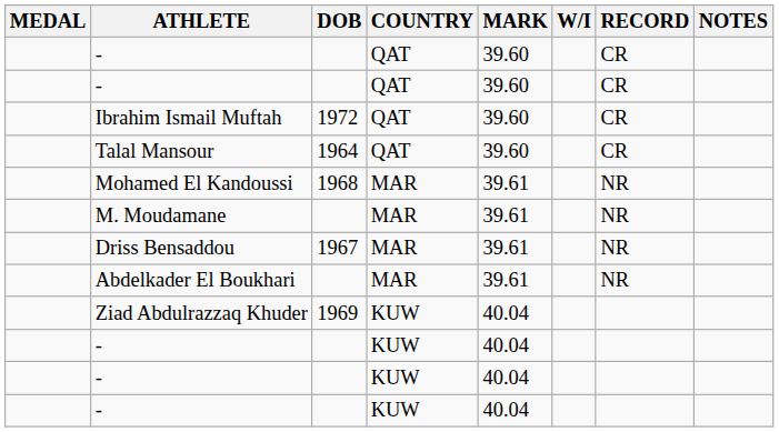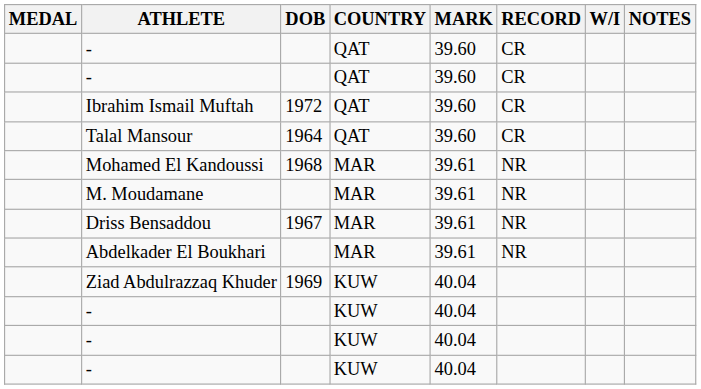columns swapped: W/I <-> RECORD
